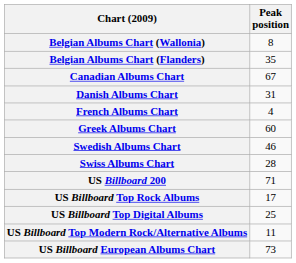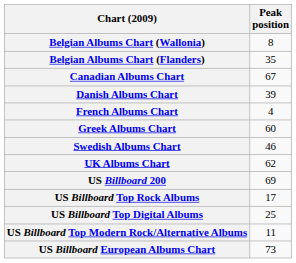Danish Albums Chart | Peak position: 31 -> 39
- row: Swiss Albums Chart | 28
+ row: UK Albums Chart | 62
US Billboard 200 | Peak position: 71 -> 69
